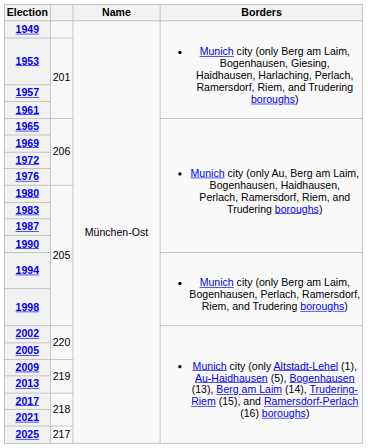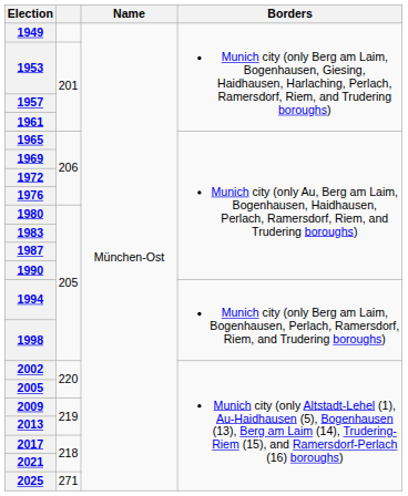2025 | column 2: 217 -> 271
